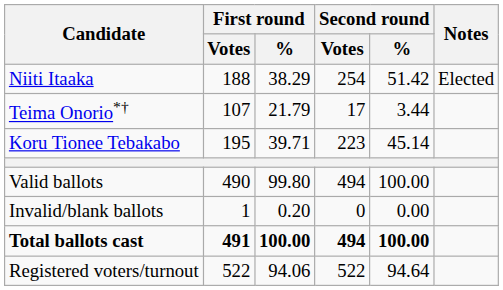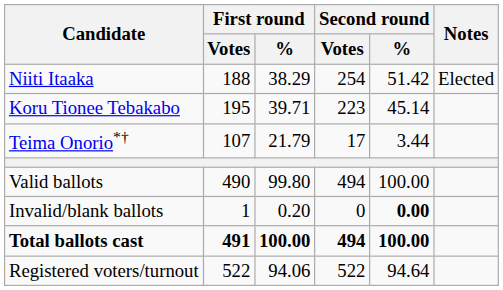rows swapped: Koru Tionee Tebakabo <-> Teima Onorio*†
Invalid/blank ballots | Second round / %: normal -> bold
